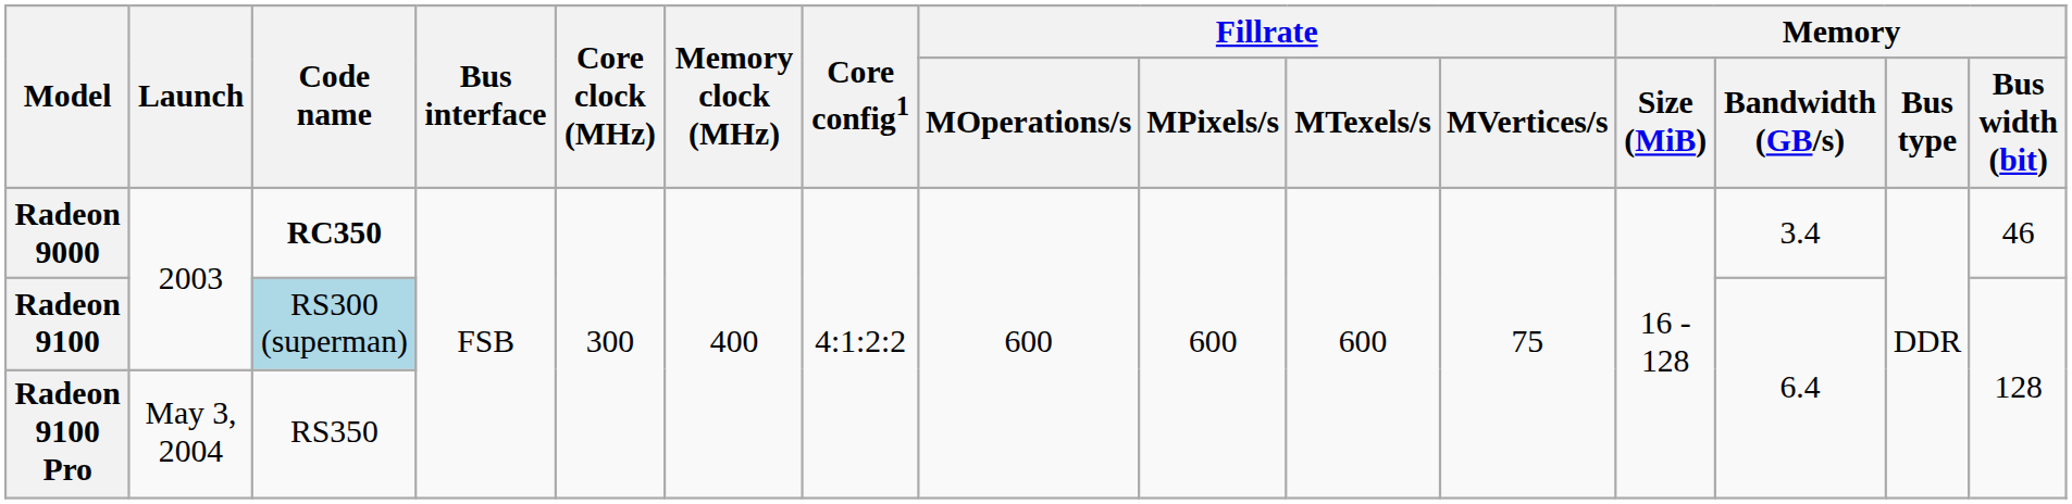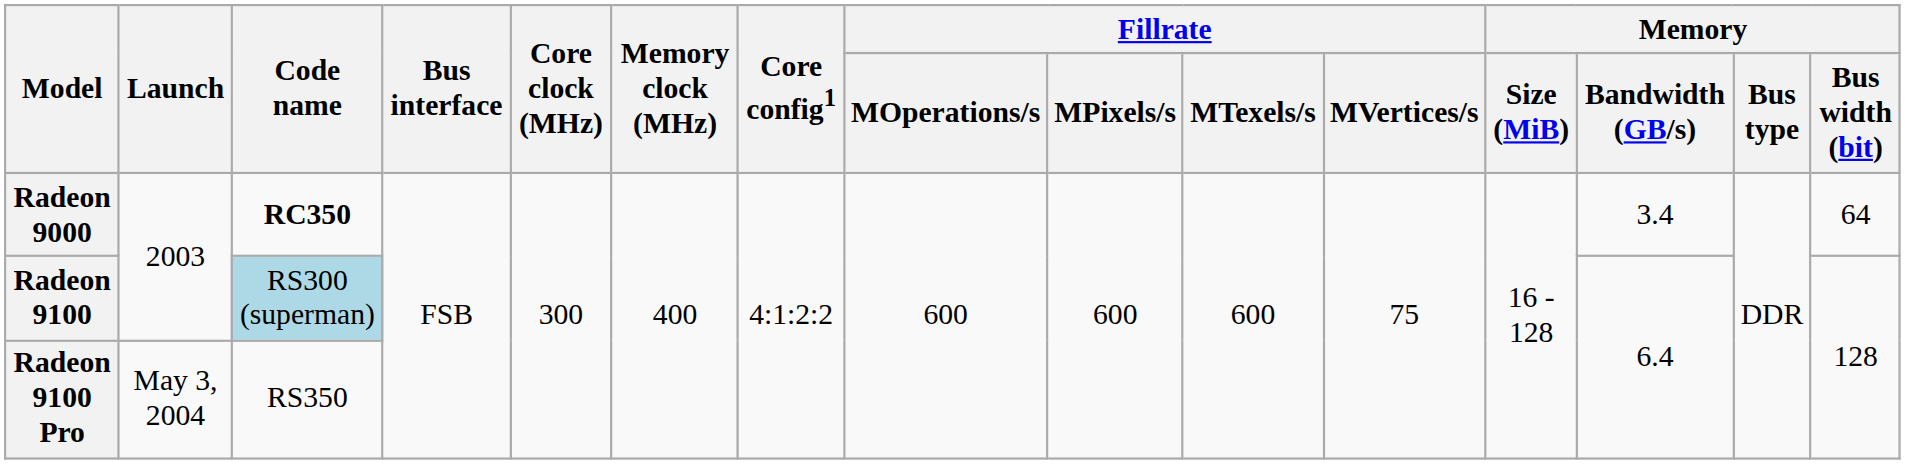Radeon 9000 | Memory / Bus width (bit): 46 -> 64
